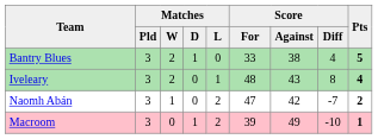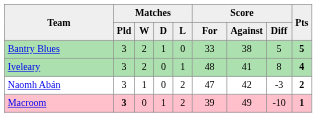Bantry Blues | Score / Diff: 4 -> 5
Iveleary | Score / Against: 43 -> 41
Naomh Abán | Score / Diff: -7 -> -3
Macroom | Matches / Pld: normal -> bold
